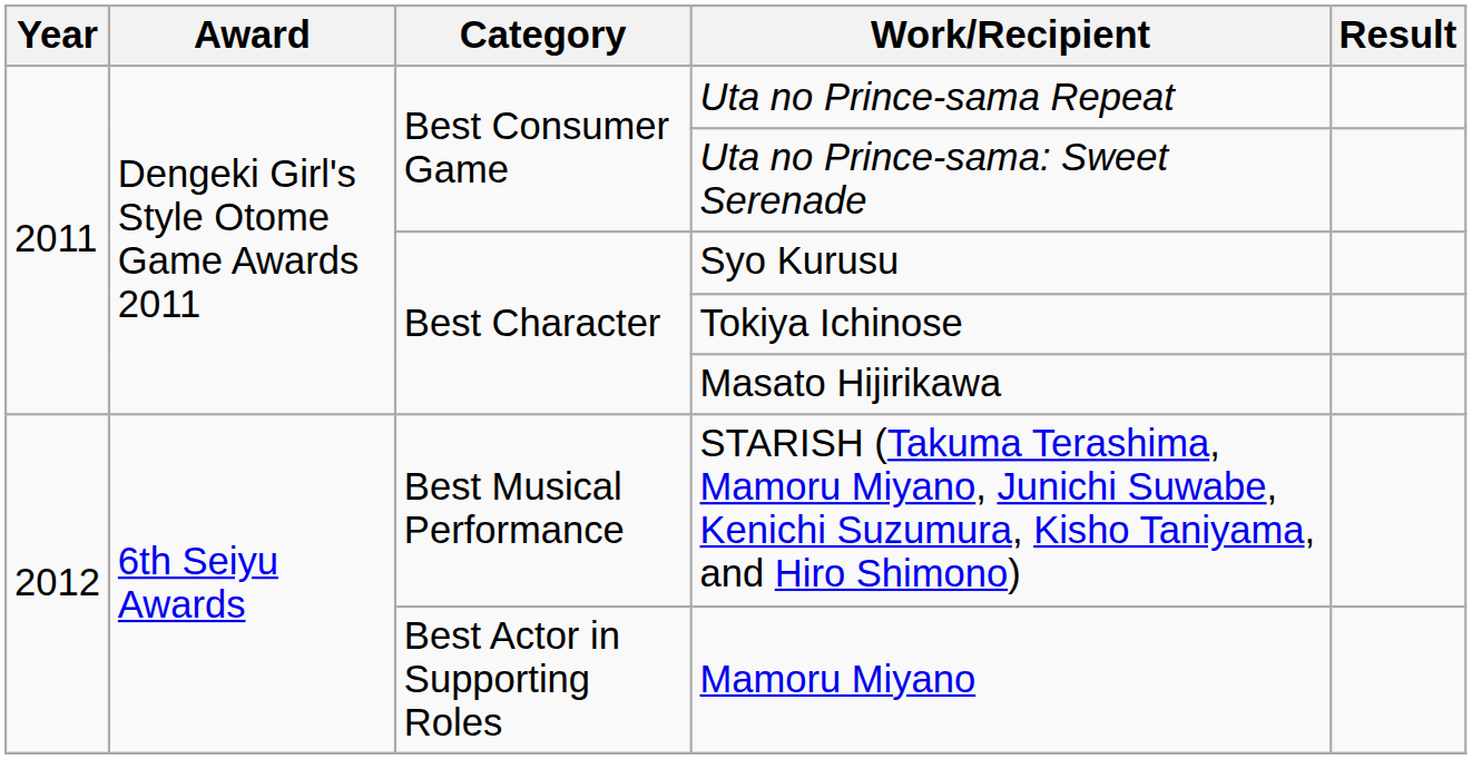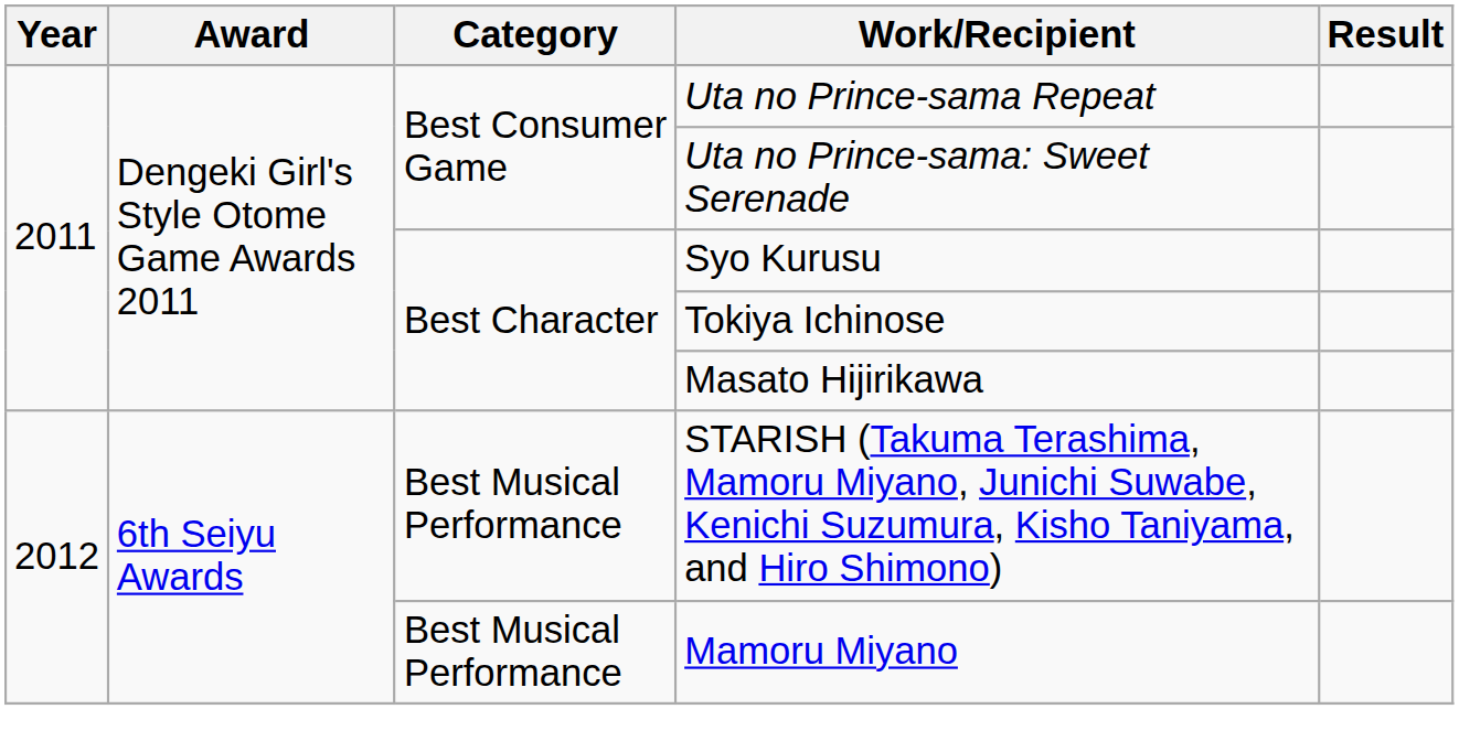Mamoru Miyano | Category: Best Actor in Supporting Roles -> Best Musical Performance
